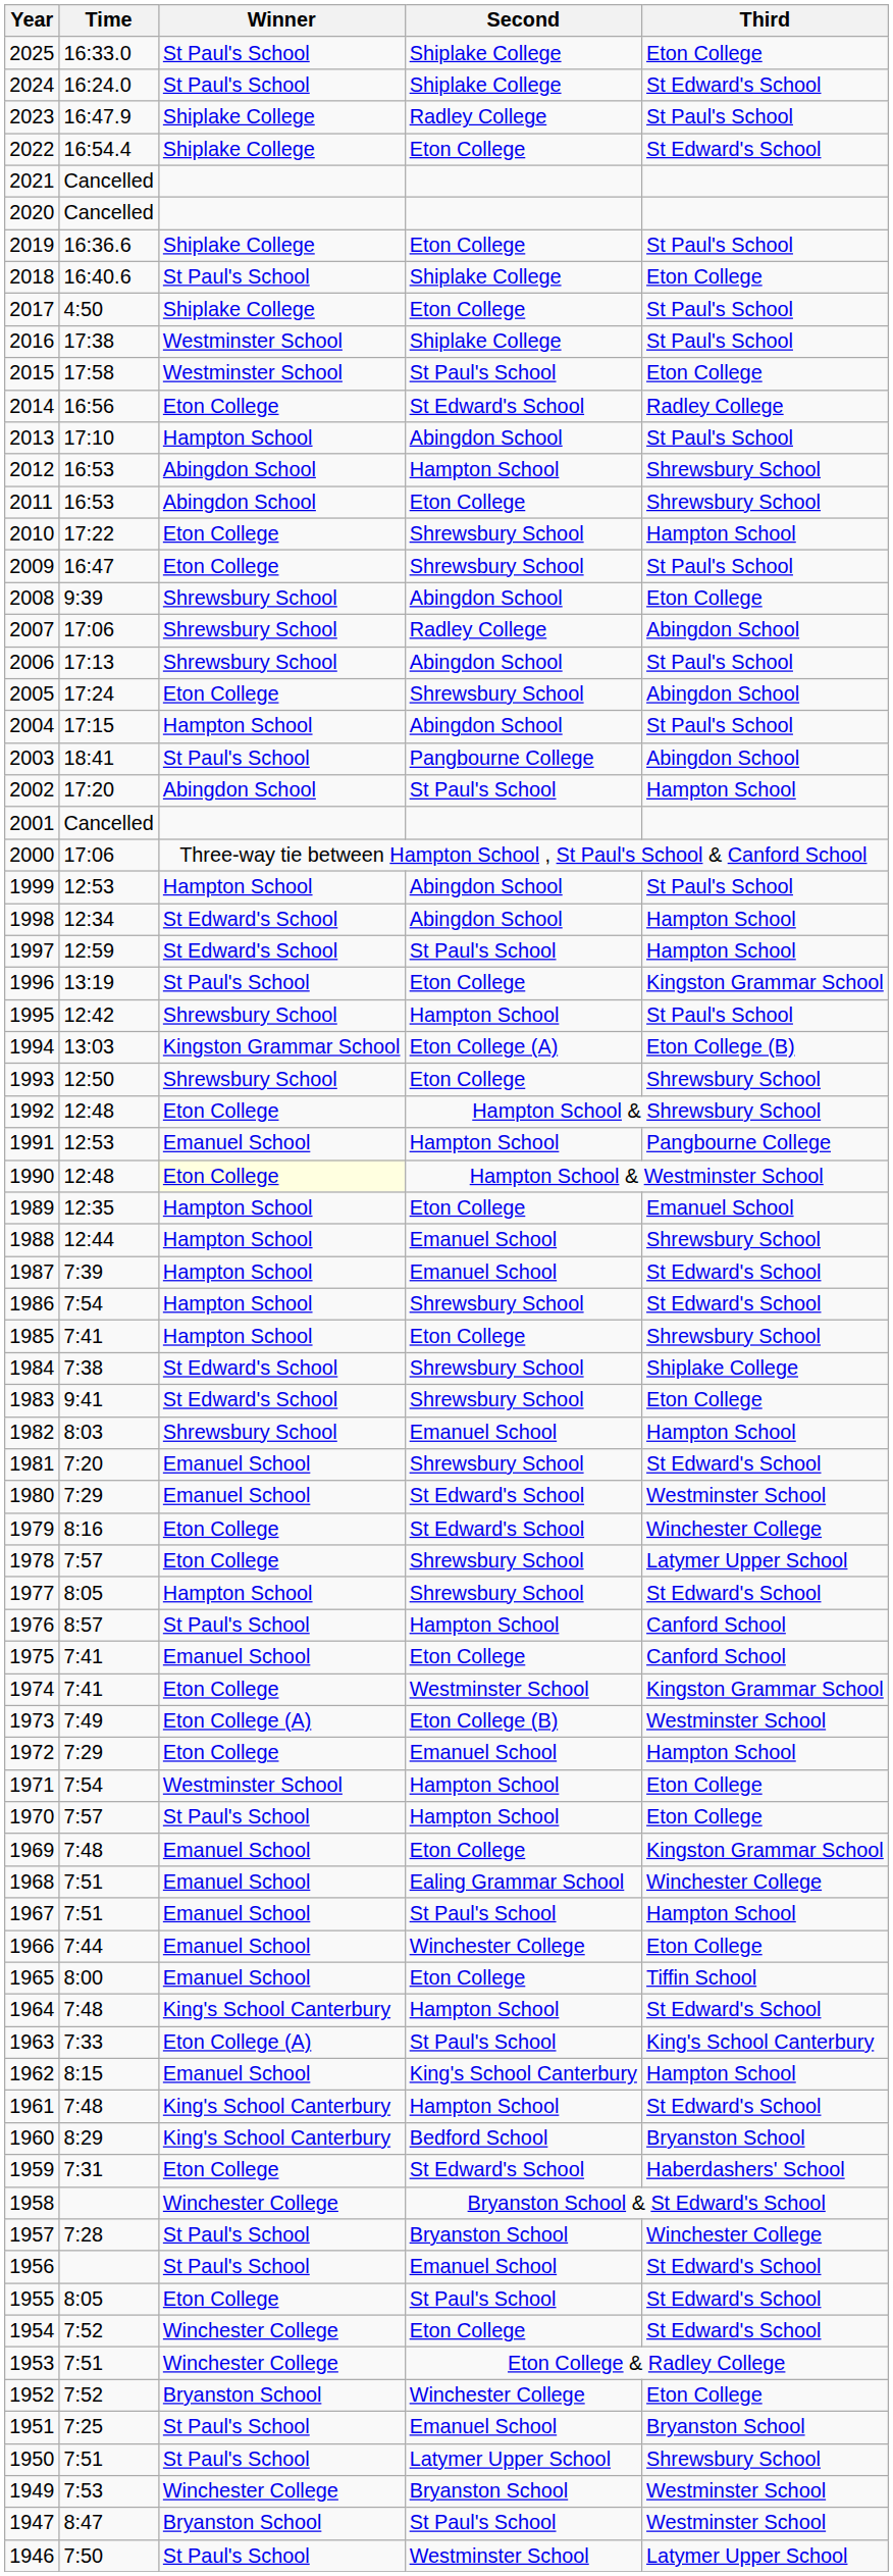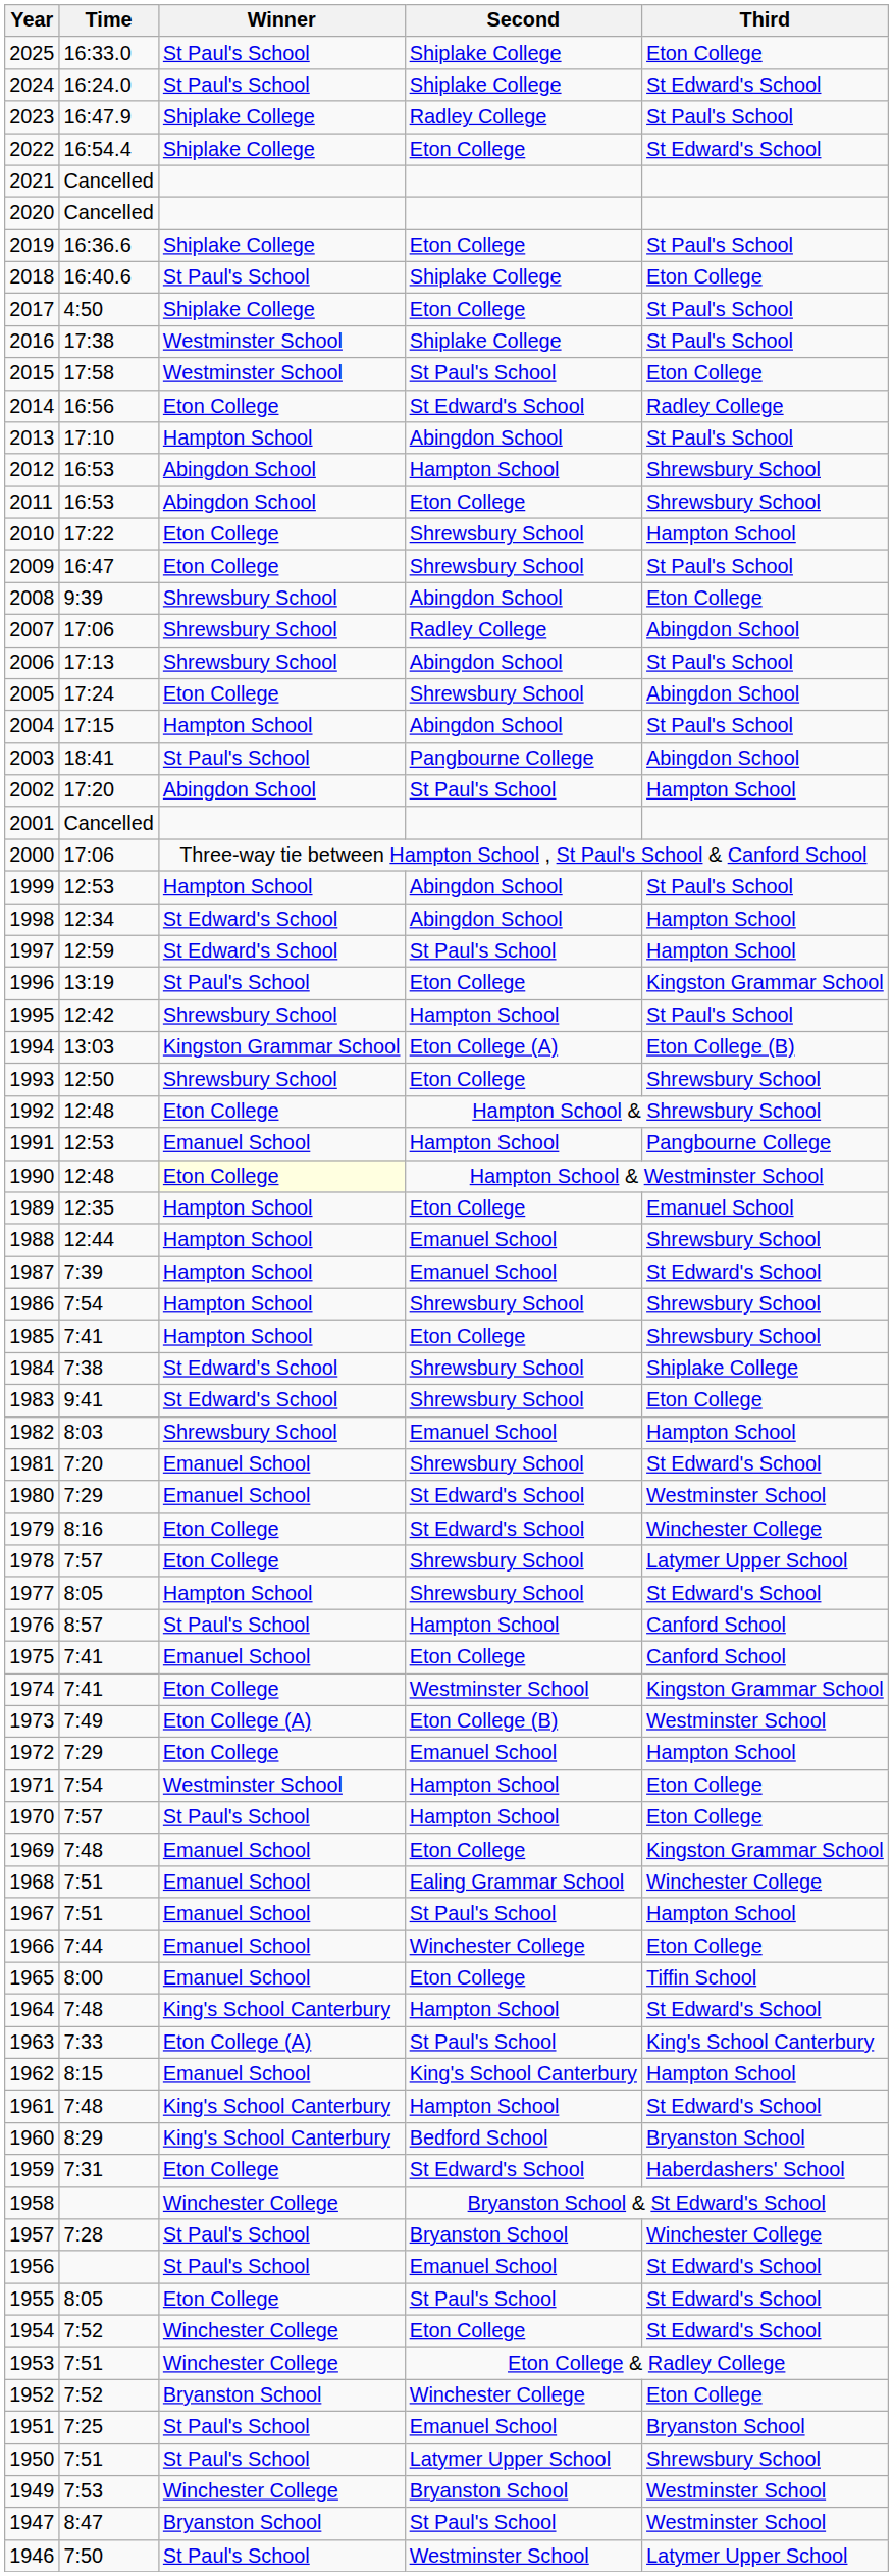1986 | Third: St Edward's School -> Shrewsbury School
